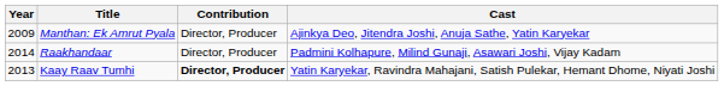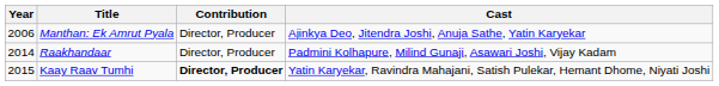Manthan: Ek Amrut Pyala | Year: 2009 -> 2006
Kaay Raav Tumhi | Year: 2013 -> 2015
